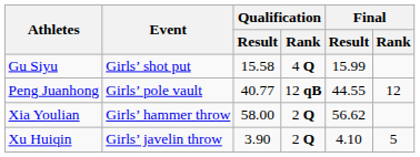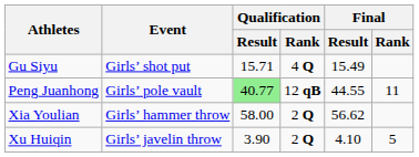Gu Siyu | Qualification / Result: 15.58 -> 15.71
Gu Siyu | Final / Result: 15.99 -> 15.49
Peng Juanhong | Qualification / Result: no background -> lightgreen background
Peng Juanhong | Final / Rank: 12 -> 11
